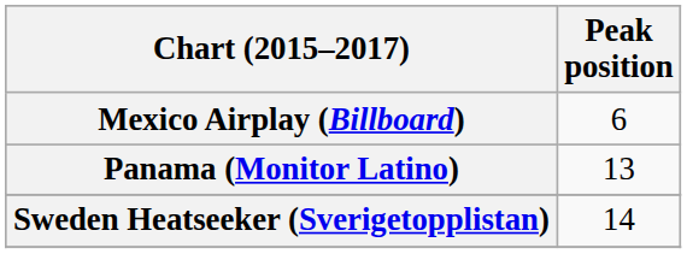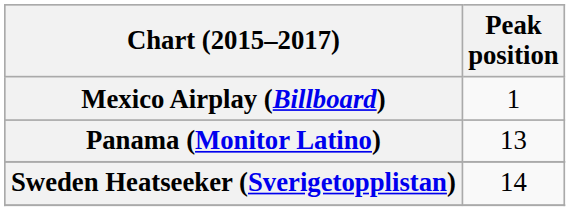Mexico Airplay (Billboard) | Peak position: 6 -> 1
